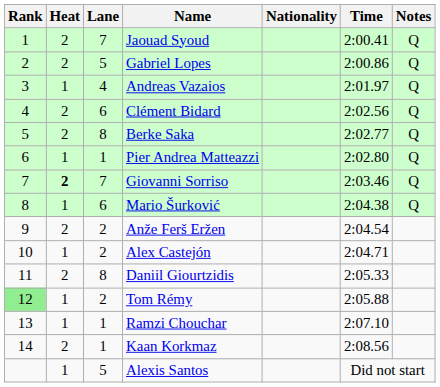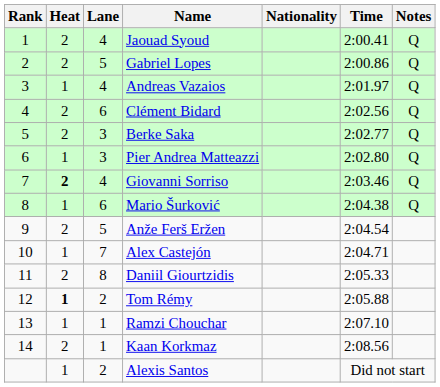Jaouad Syoud | Lane: 7 -> 4
Berke Saka | Lane: 8 -> 3
Pier Andrea Matteazzi | Lane: 1 -> 3
Giovanni Sorriso | Lane: 7 -> 4
Anže Ferš Eržen | Lane: 2 -> 5
Alex Castejón | Lane: 2 -> 7
Tom Rémy | Rank: lightgreen background -> no background
Tom Rémy | Heat: normal -> bold
Alexis Santos | Lane: 5 -> 2
